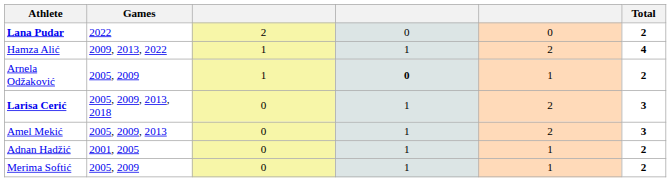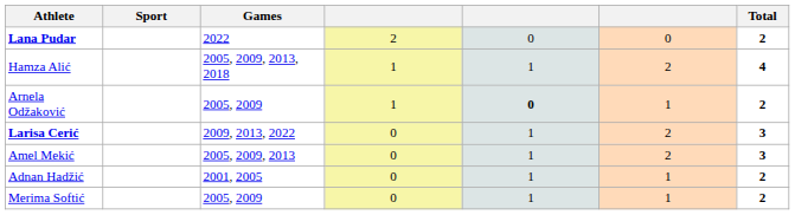+ column: Sport
Hamza Alić | Games: 2009, 2013, 2022 -> 2005, 2009, 2013, 2018
Larisa Cerić | Games: 2005, 2009, 2013, 2018 -> 2009, 2013, 2022
